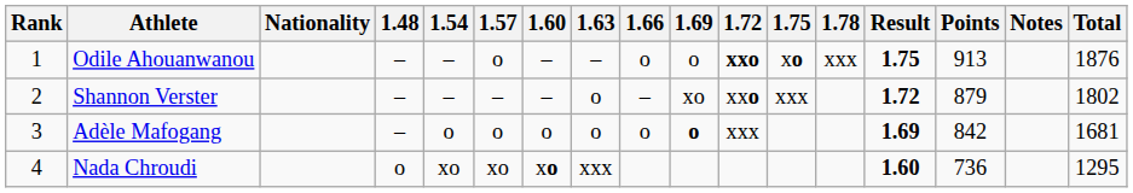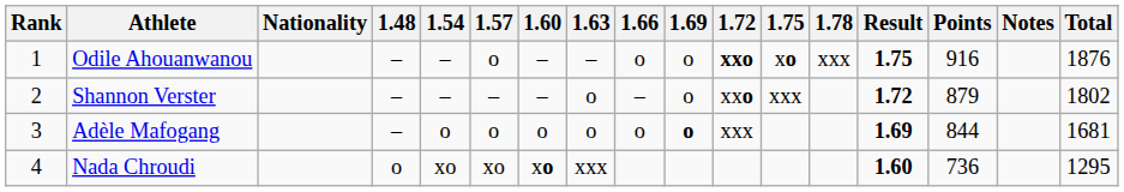Odile Ahouanwanou | Points: 913 -> 916
Shannon Verster | 1.69: xo -> o
Adèle Mafogang | Points: 842 -> 844
